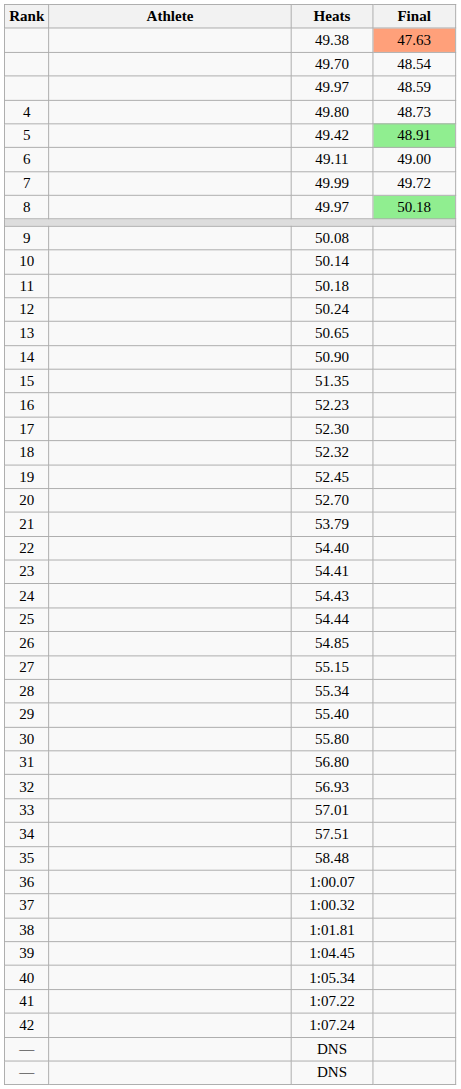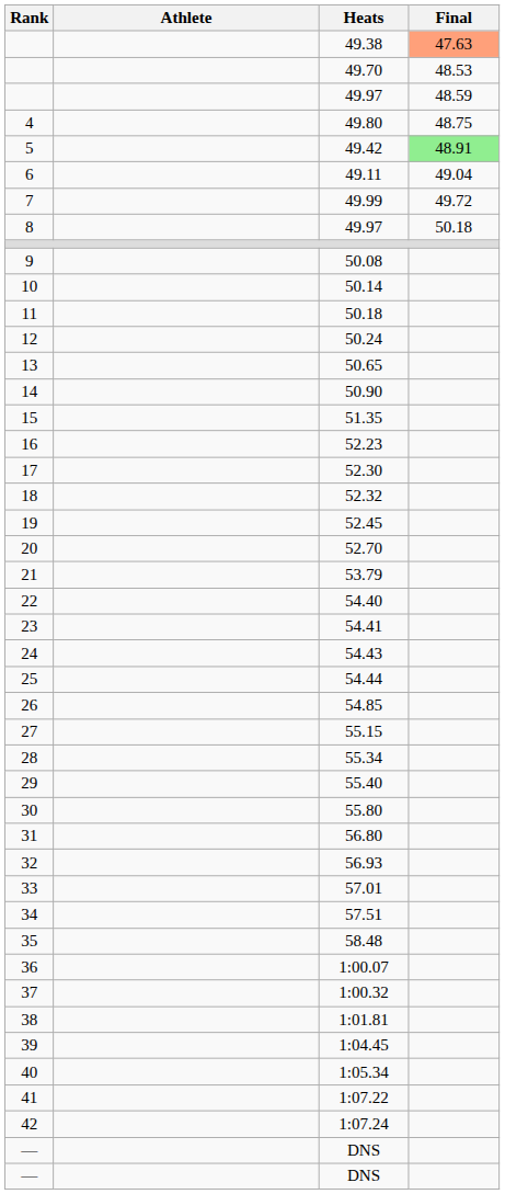49.70 | Final: 48.54 -> 48.53
49.80 | Final: 48.73 -> 48.75
49.11 | Final: 49.00 -> 49.04
8 / 49.97 | Final: lightgreen background -> no background
